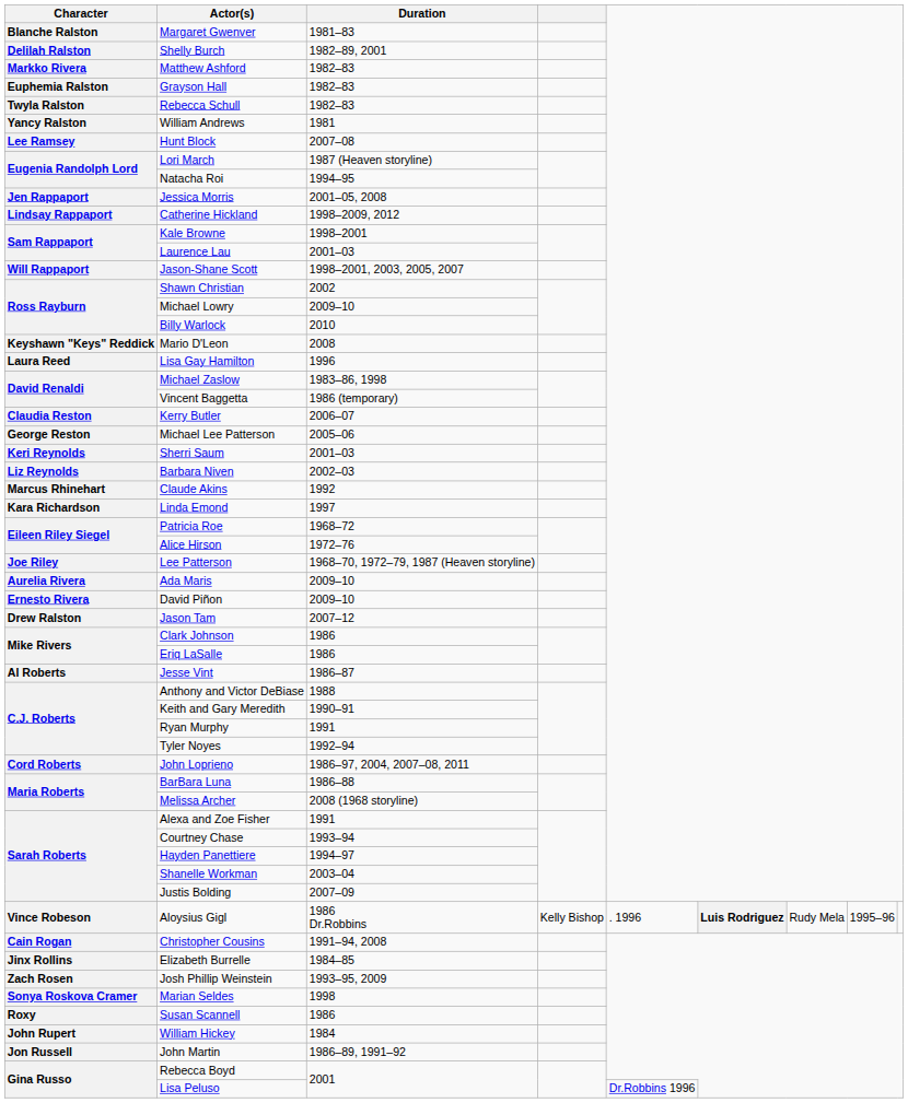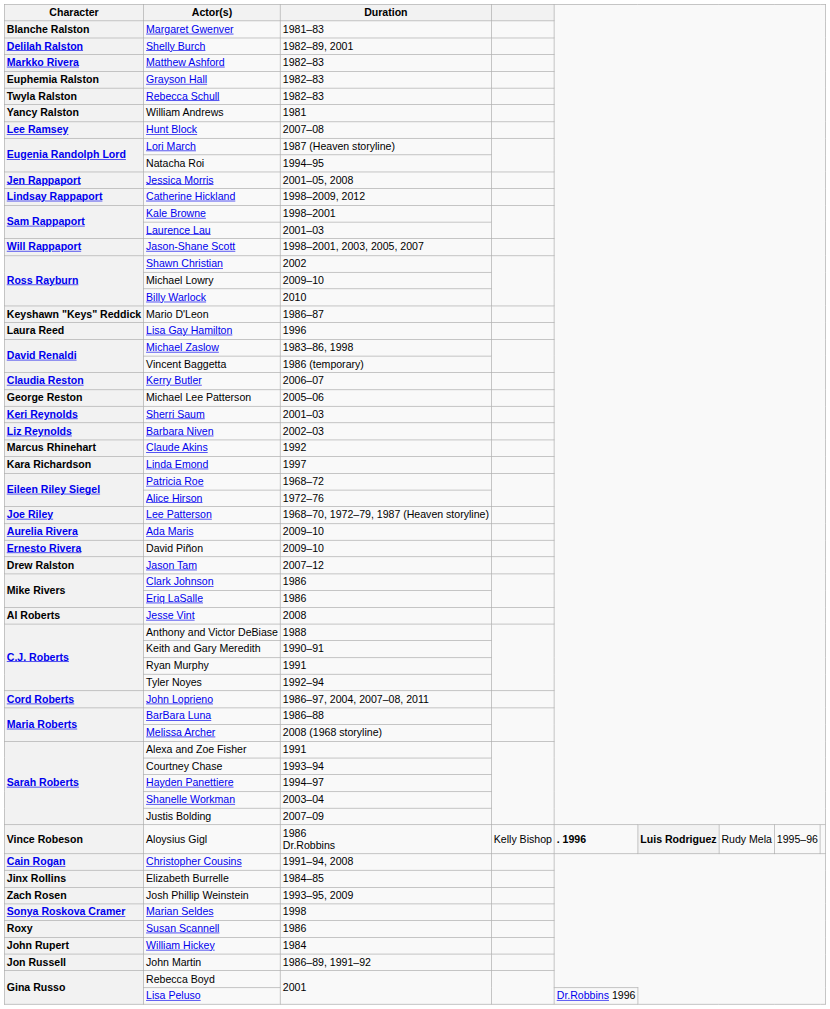Mario D'Leon | Duration: 2008 -> 1986–87
Jesse Vint | Duration: 1986–87 -> 2008
Aloysius Gigl | column 5: normal -> bold
